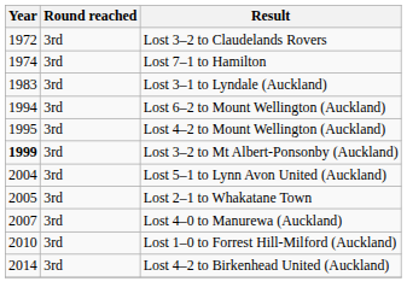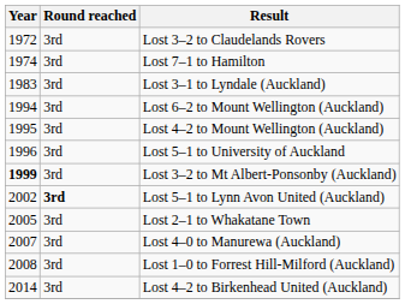+ row: 1996 | 3rd | Lost 5–1 to University of Auckland
Lost 5–1 to Lynn Avon United (Auckland) | Year: 2004 -> 2002
Lost 5–1 to Lynn Avon United (Auckland) | Round reached: normal -> bold
Lost 1–0 to Forrest Hill-Milford (Auckland) | Year: 2010 -> 2008
